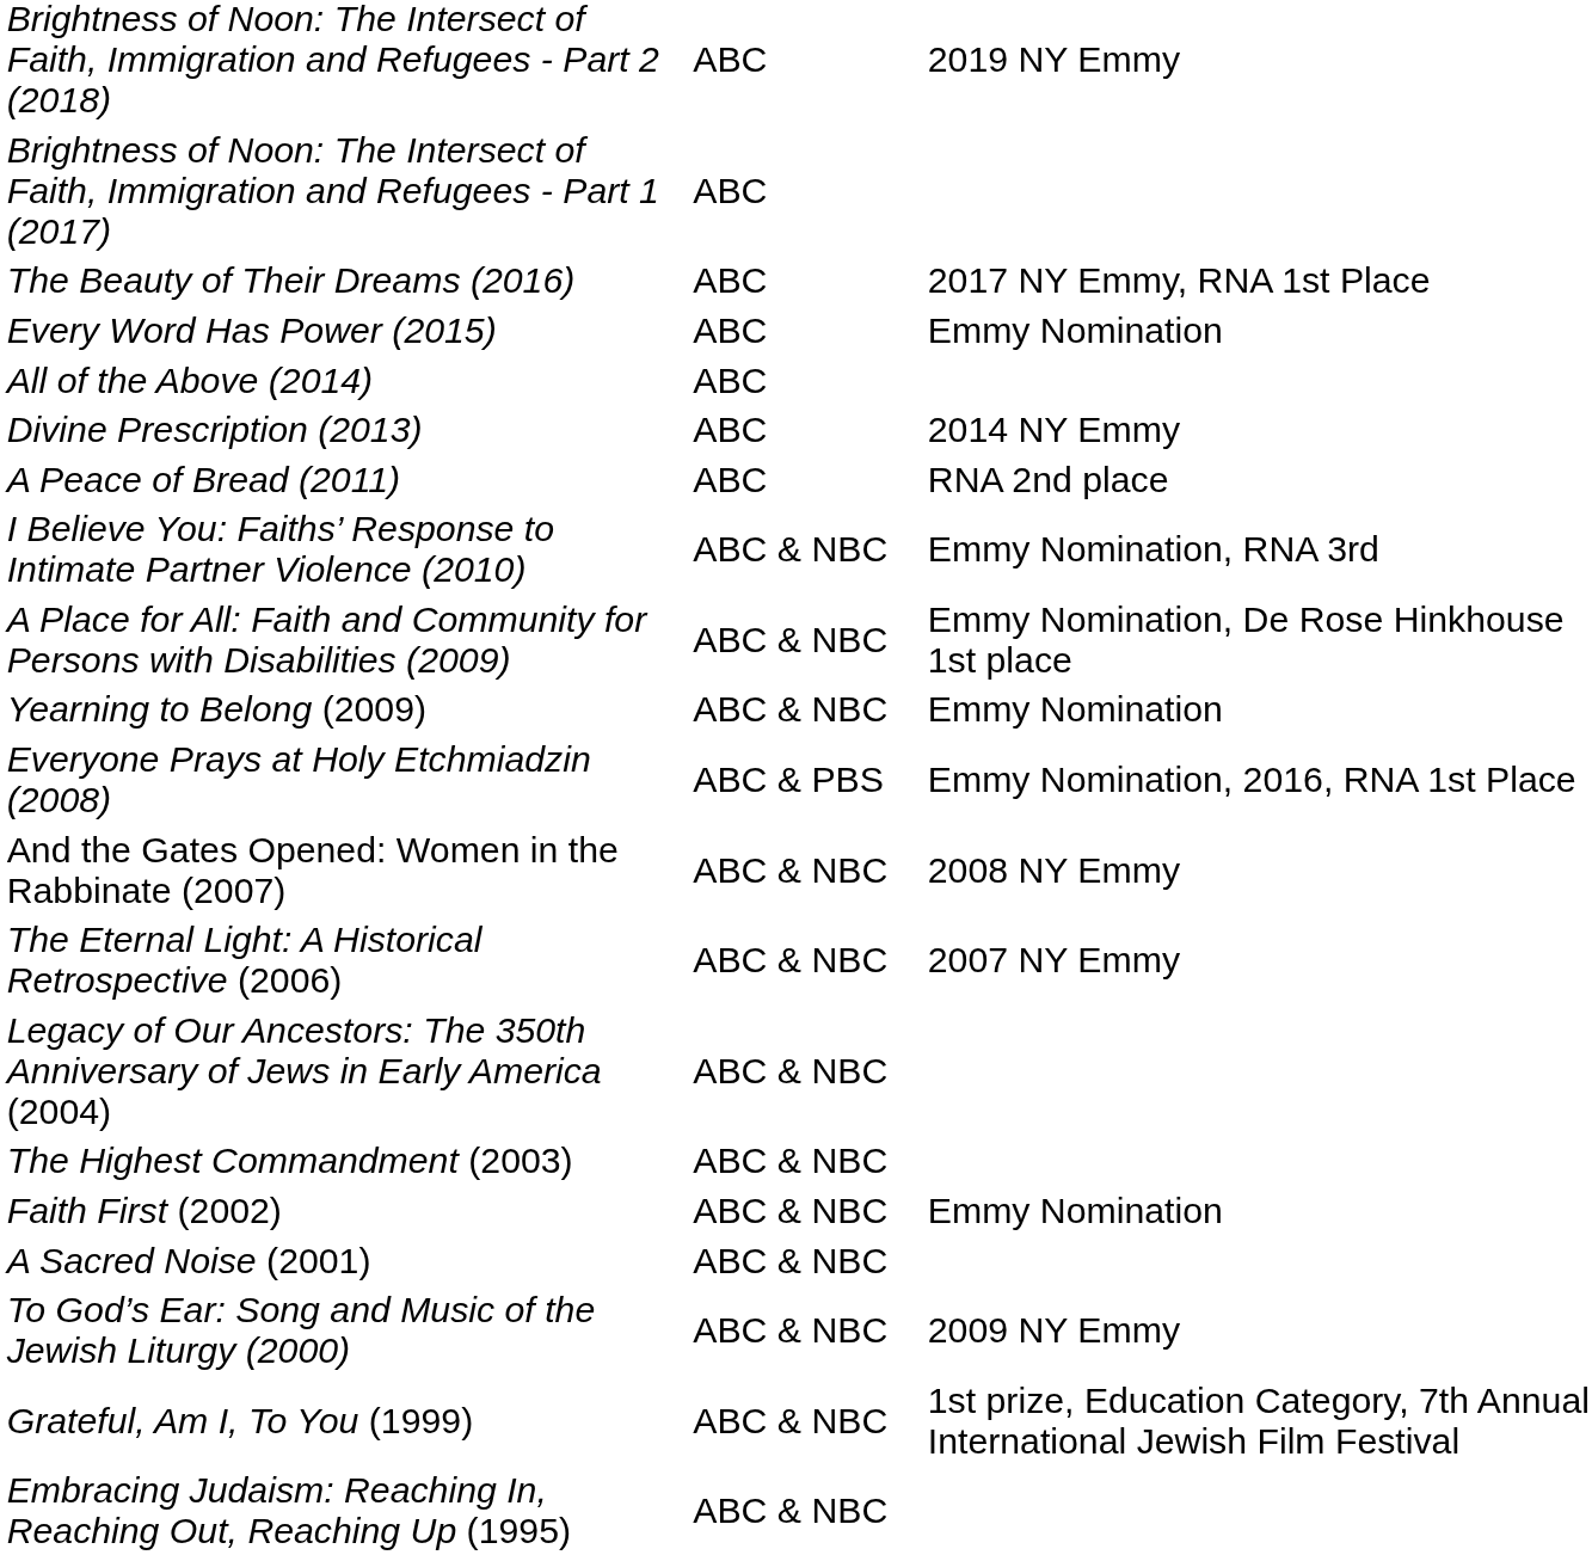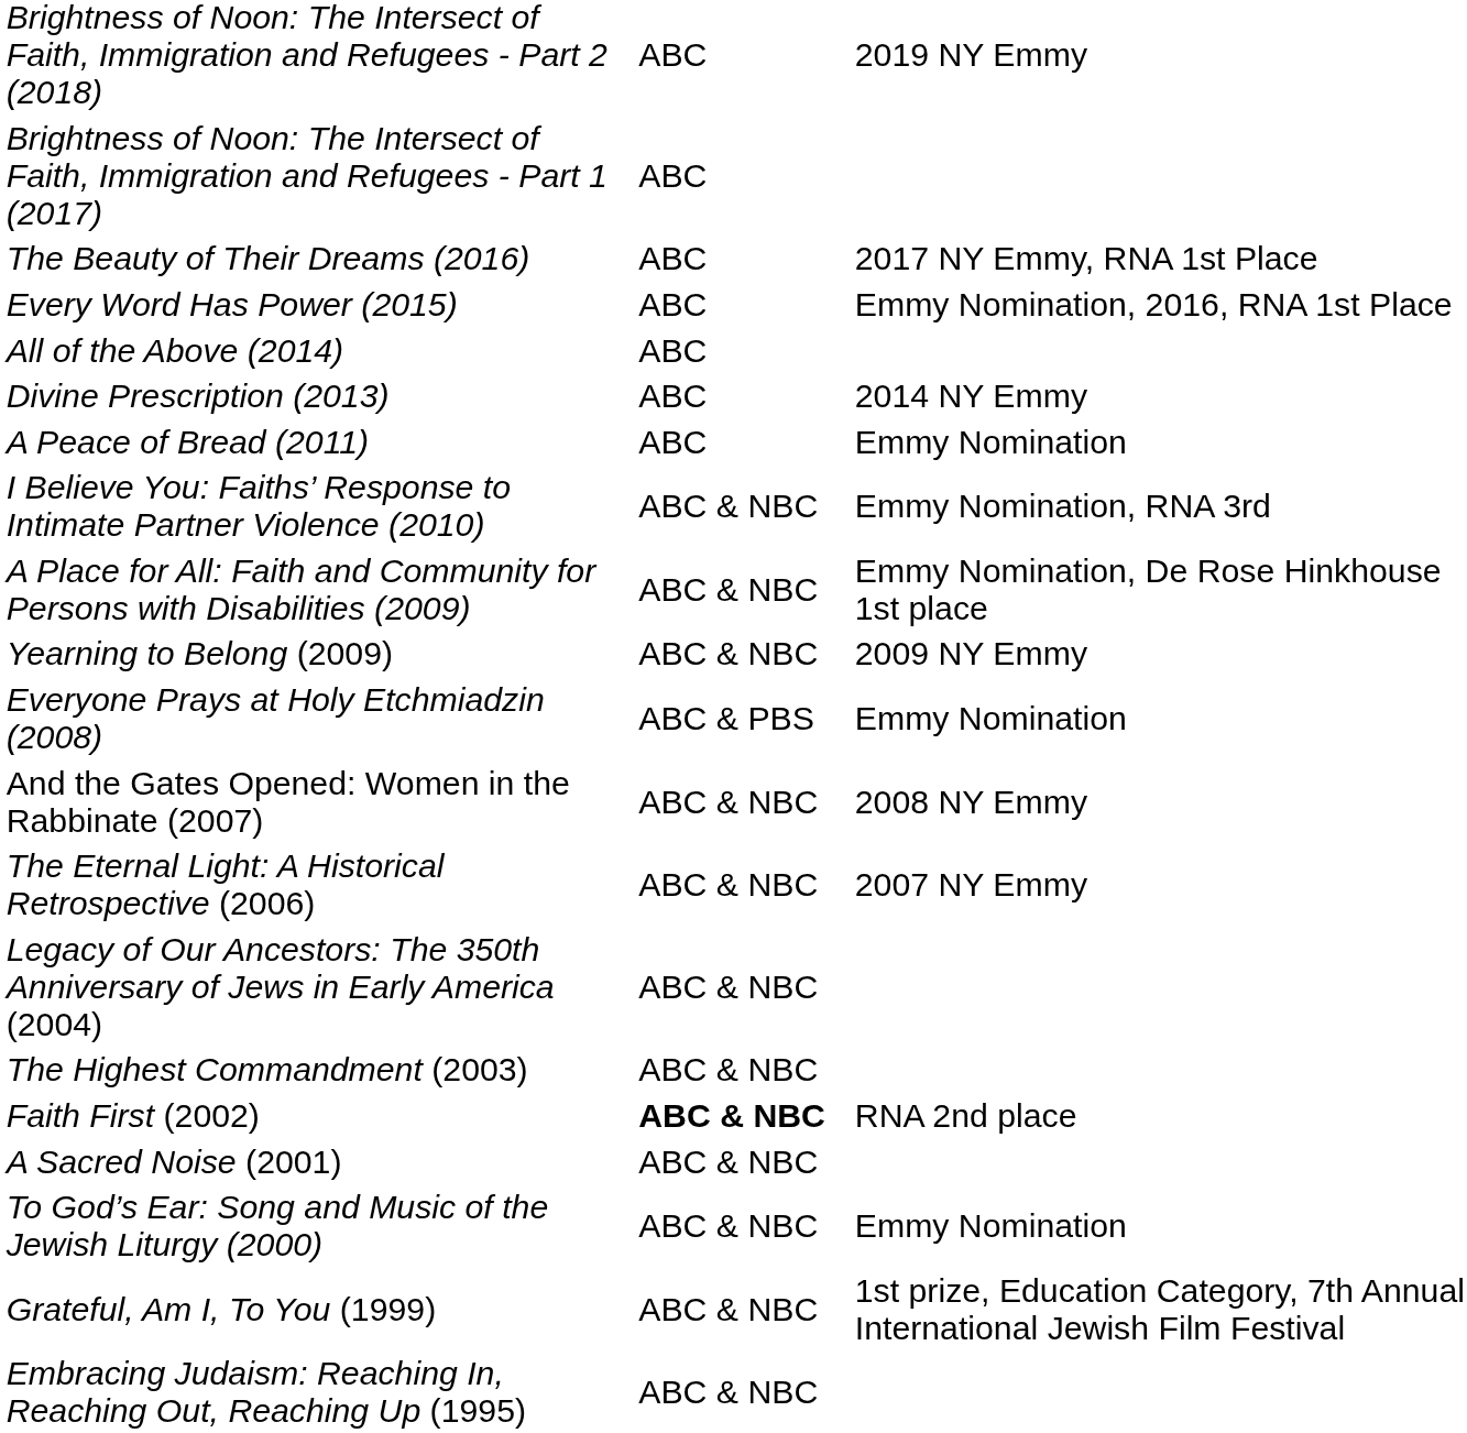Every Word Has Power (2015) | column 3: Emmy Nomination -> Emmy Nomination, 2016, RNA 1st Place
A Peace of Bread (2011) | column 3: RNA 2nd place -> Emmy Nomination
Yearning to Belong (2009) | column 3: Emmy Nomination -> 2009 NY Emmy
Everyone Prays at Holy Etchmiadzin (2008) | column 3: Emmy Nomination, 2016, RNA 1st Place -> Emmy Nomination
Faith First (2002) | column 2: normal -> bold
Faith First (2002) | column 3: Emmy Nomination -> RNA 2nd place
To God’s Ear: Song and Music of the Jewish Liturgy (2000) | column 3: 2009 NY Emmy -> Emmy Nomination
